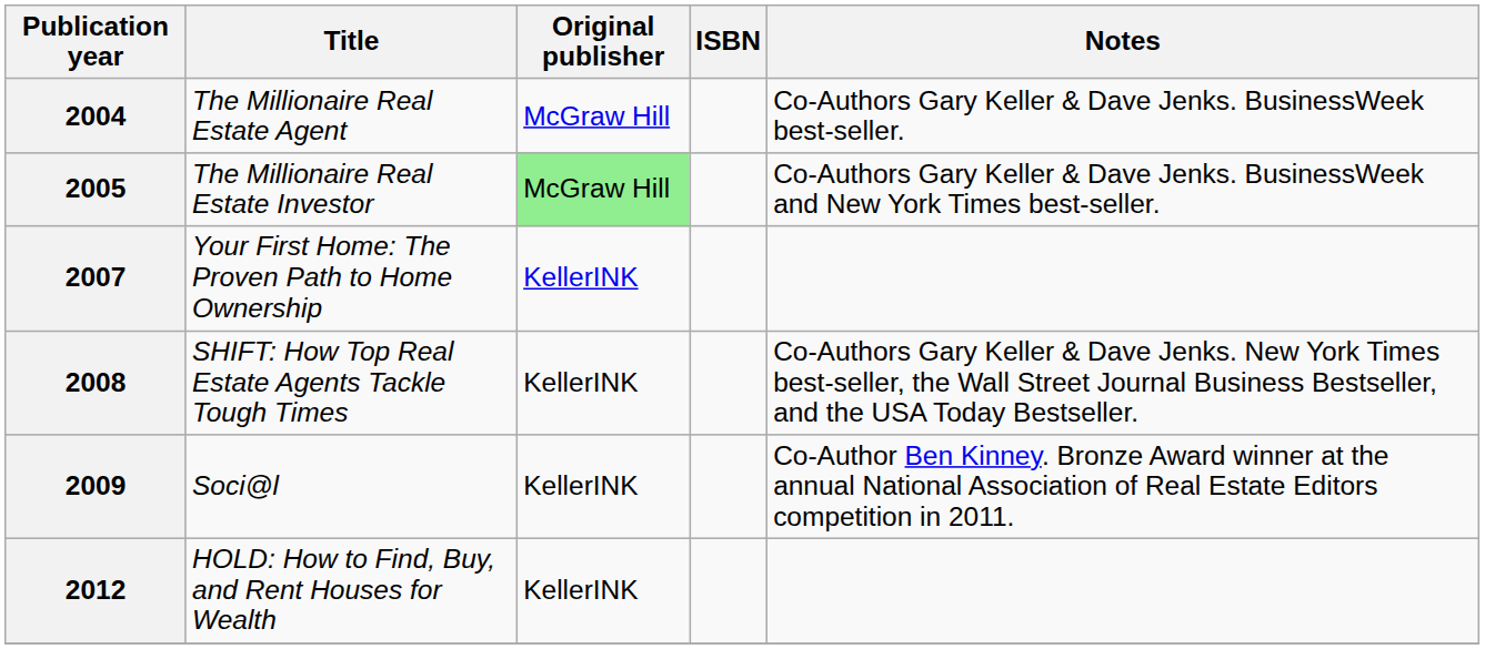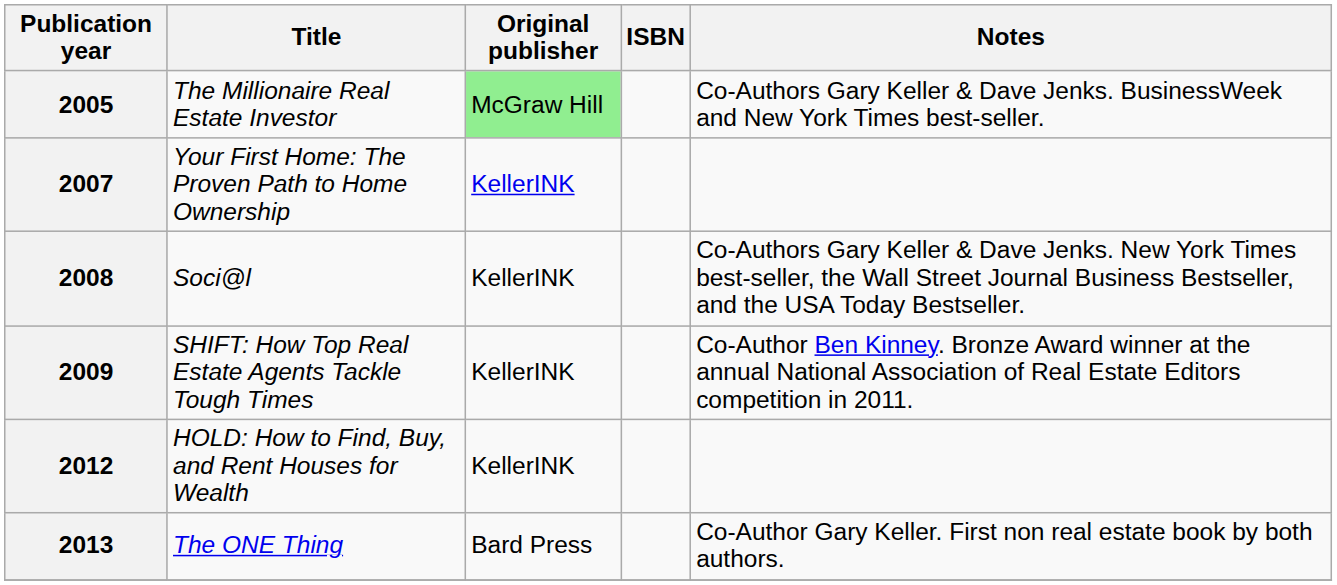- row: 2004 | The Millionaire Real Estate Agent | McGraw Hill | Co-Authors Gary Keller & Dave Jenks. BusinessWeek best-seller.
2008 | Title: SHIFT: How Top Real Estate Agents Tackle Tough Times -> Soci@l
2009 | Title: Soci@l -> SHIFT: How Top Real Estate Agents Tackle Tough Times
+ row: 2013 | The ONE Thing | Bard Press | Co-Author Gary Keller. First non real estate book by both authors.
